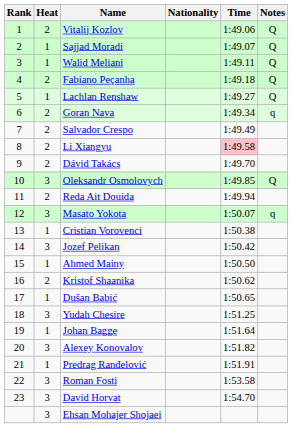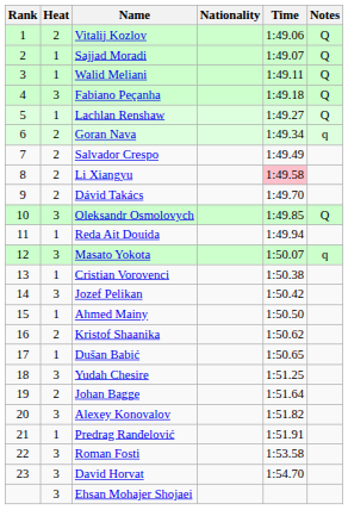Fabiano Peçanha | Heat: 2 -> 3
Reda Ait Douida | Heat: 2 -> 1
Johan Bagge | Heat: 1 -> 2
